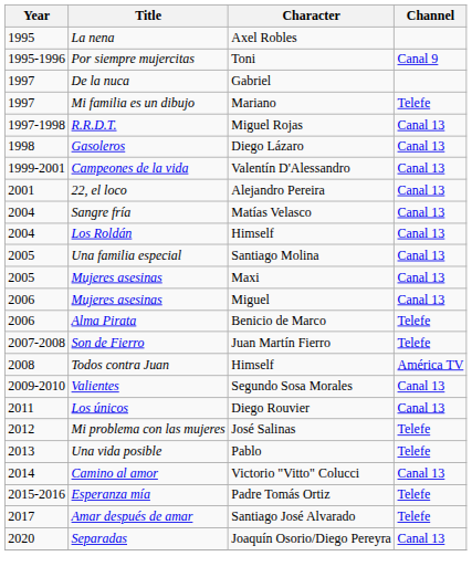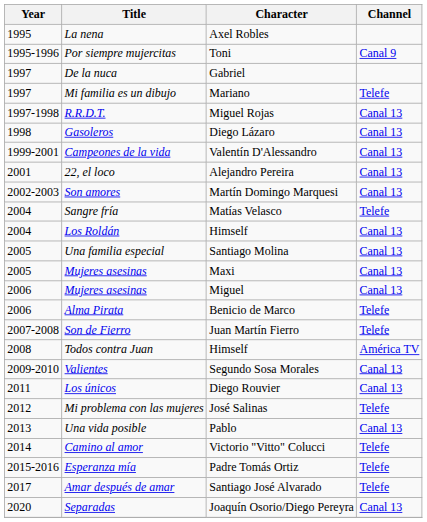+ row: 2002-2003 | Son amores | Martín Domingo Marquesi | Canal 13
Sangre fría | Channel: Canal 13 -> Telefe
Una vida posible | Channel: Telefe -> Canal 13
Camino al amor | Channel: Canal 13 -> Telefe
